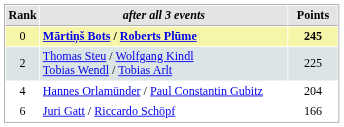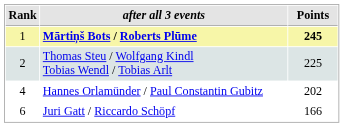Mārtiņš Bots / Roberts Plūme | Rank: 0 -> 1
Hannes Orlamünder / Paul Constantin Gubitz | Points: 204 -> 202
